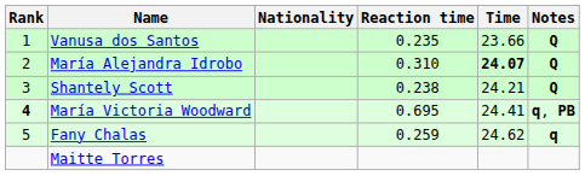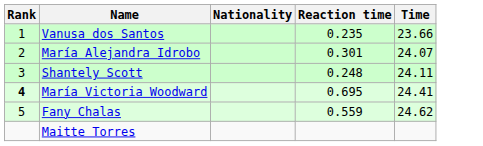- column: Notes | Q | Q | Q | q, PB | q
María Alejandra Idrobo | Reaction time: 0.310 -> 0.301
María Alejandra Idrobo | Time: bold -> normal
Shantely Scott | Reaction time: 0.238 -> 0.248
Shantely Scott | Time: 24.21 -> 24.11
Fany Chalas | Reaction time: 0.259 -> 0.559
